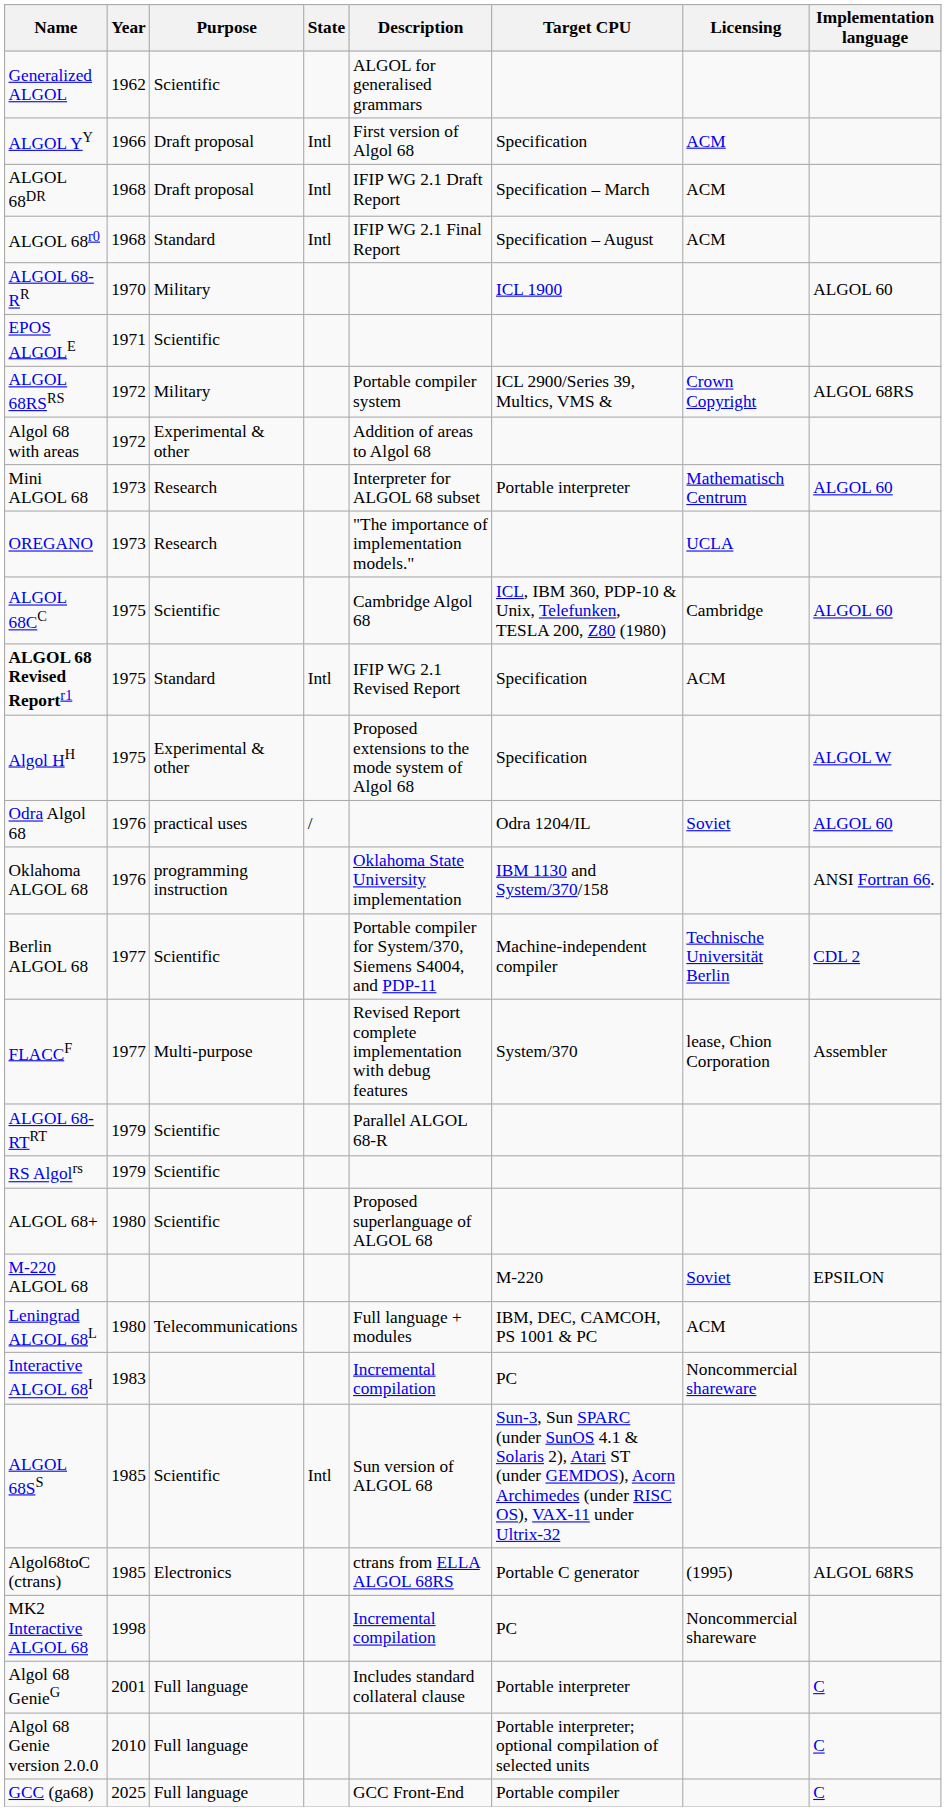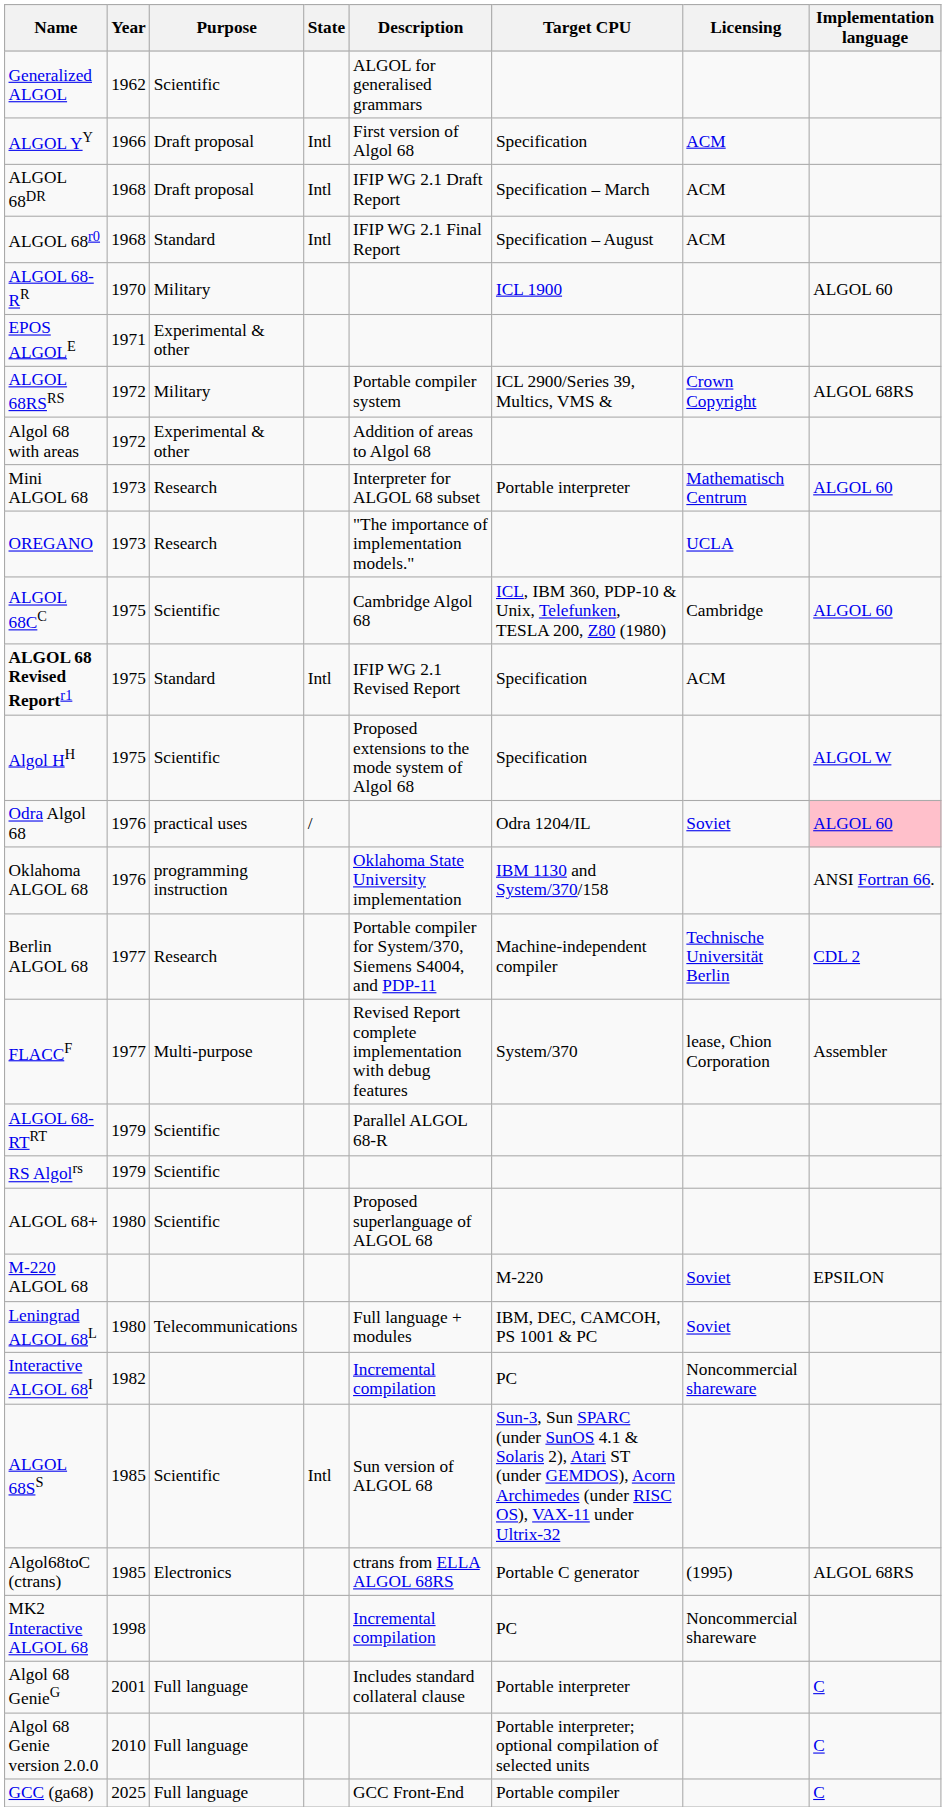EPOS ALGOLE | Purpose: Scientific -> Experimental & other
Algol HH | Purpose: Experimental & other -> Scientific
Odra Algol 68 | Implementation language: no background -> pink background
Berlin ALGOL 68 | Purpose: Scientific -> Research
Leningrad ALGOL 68L | Licensing: ACM -> Soviet
Interactive ALGOL 68I | Year: 1983 -> 1982
